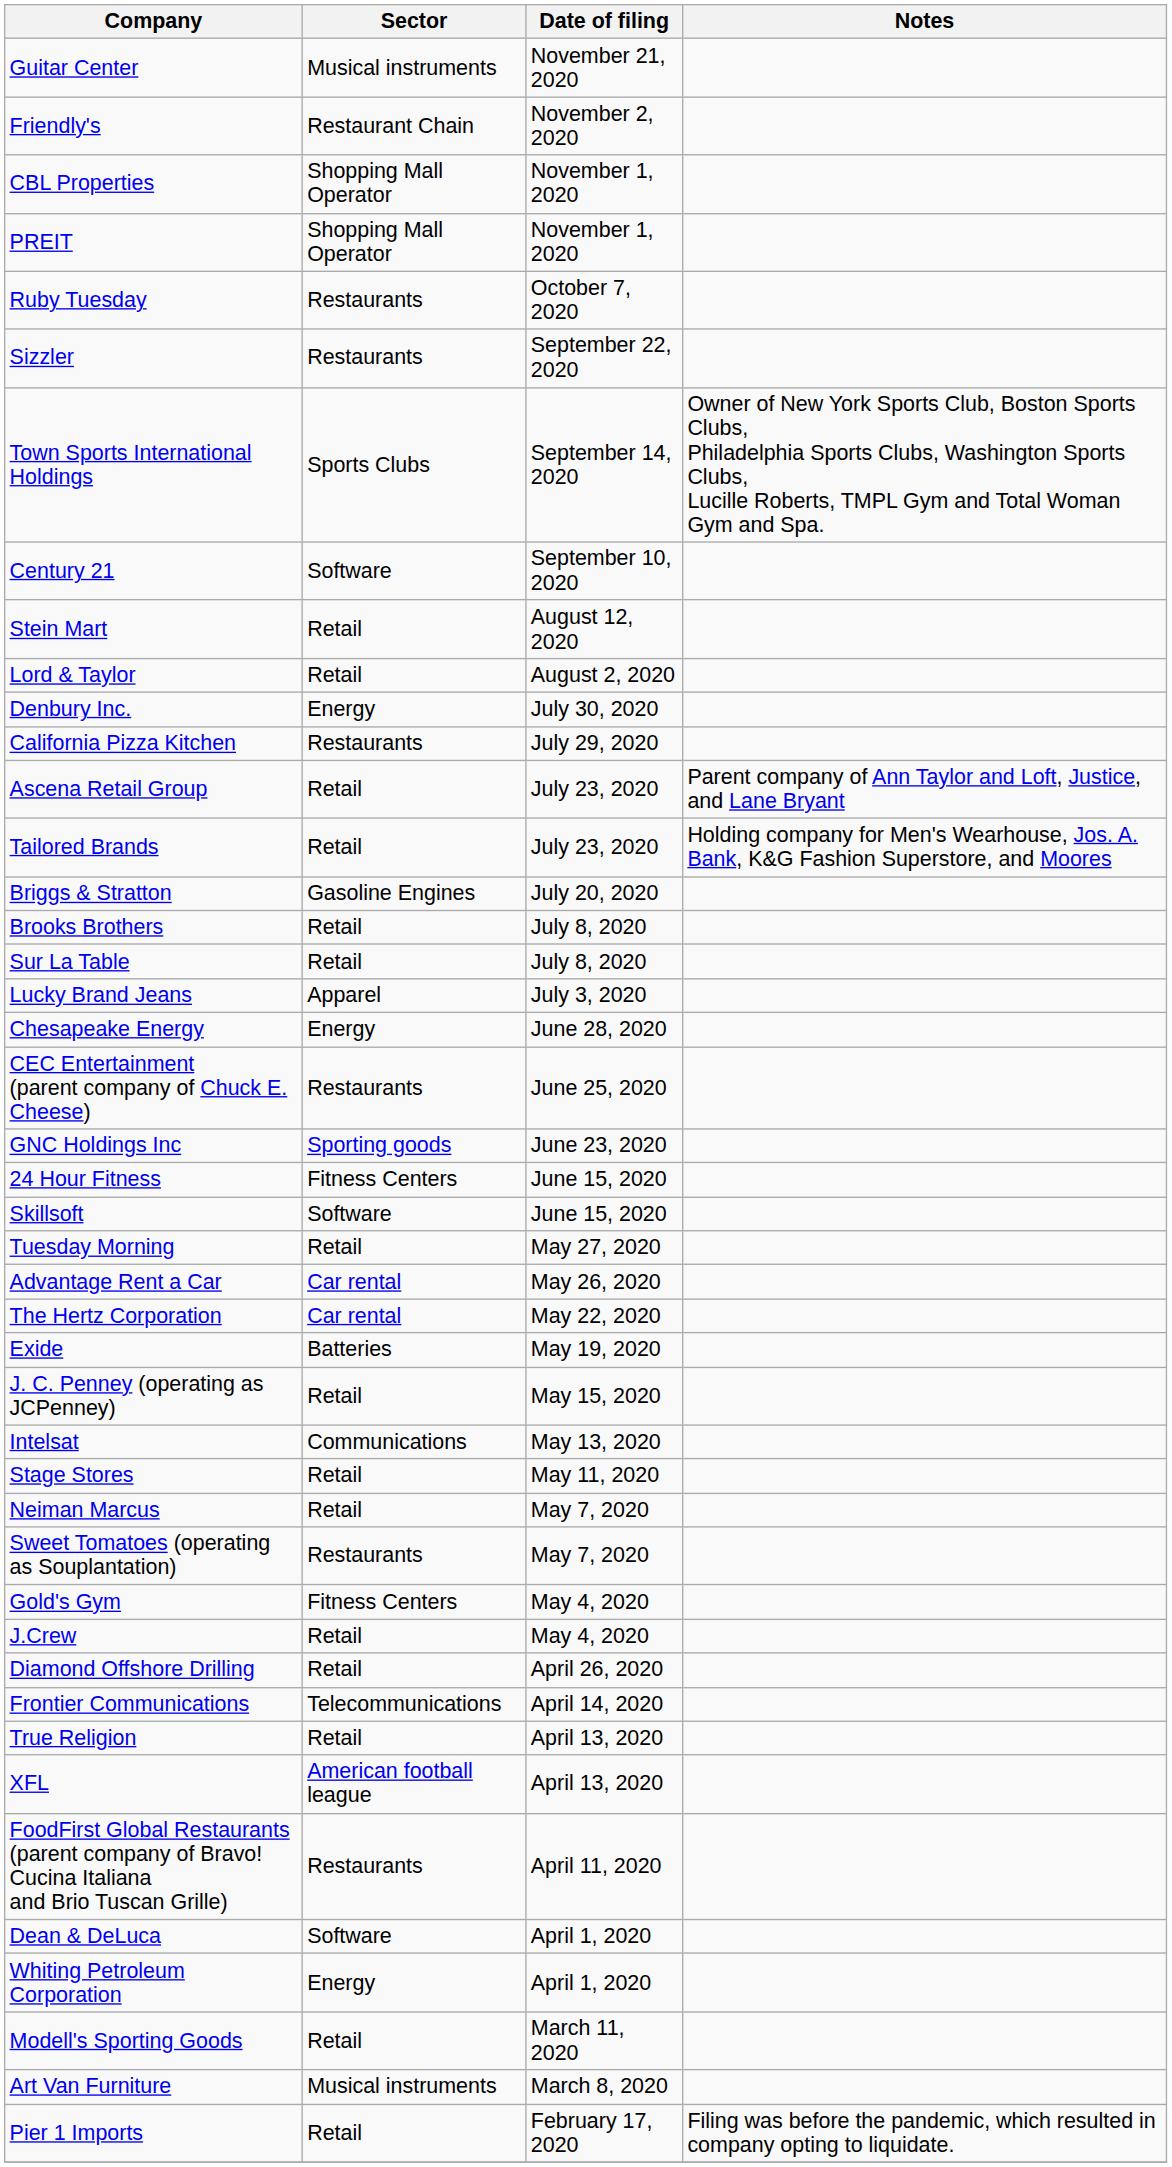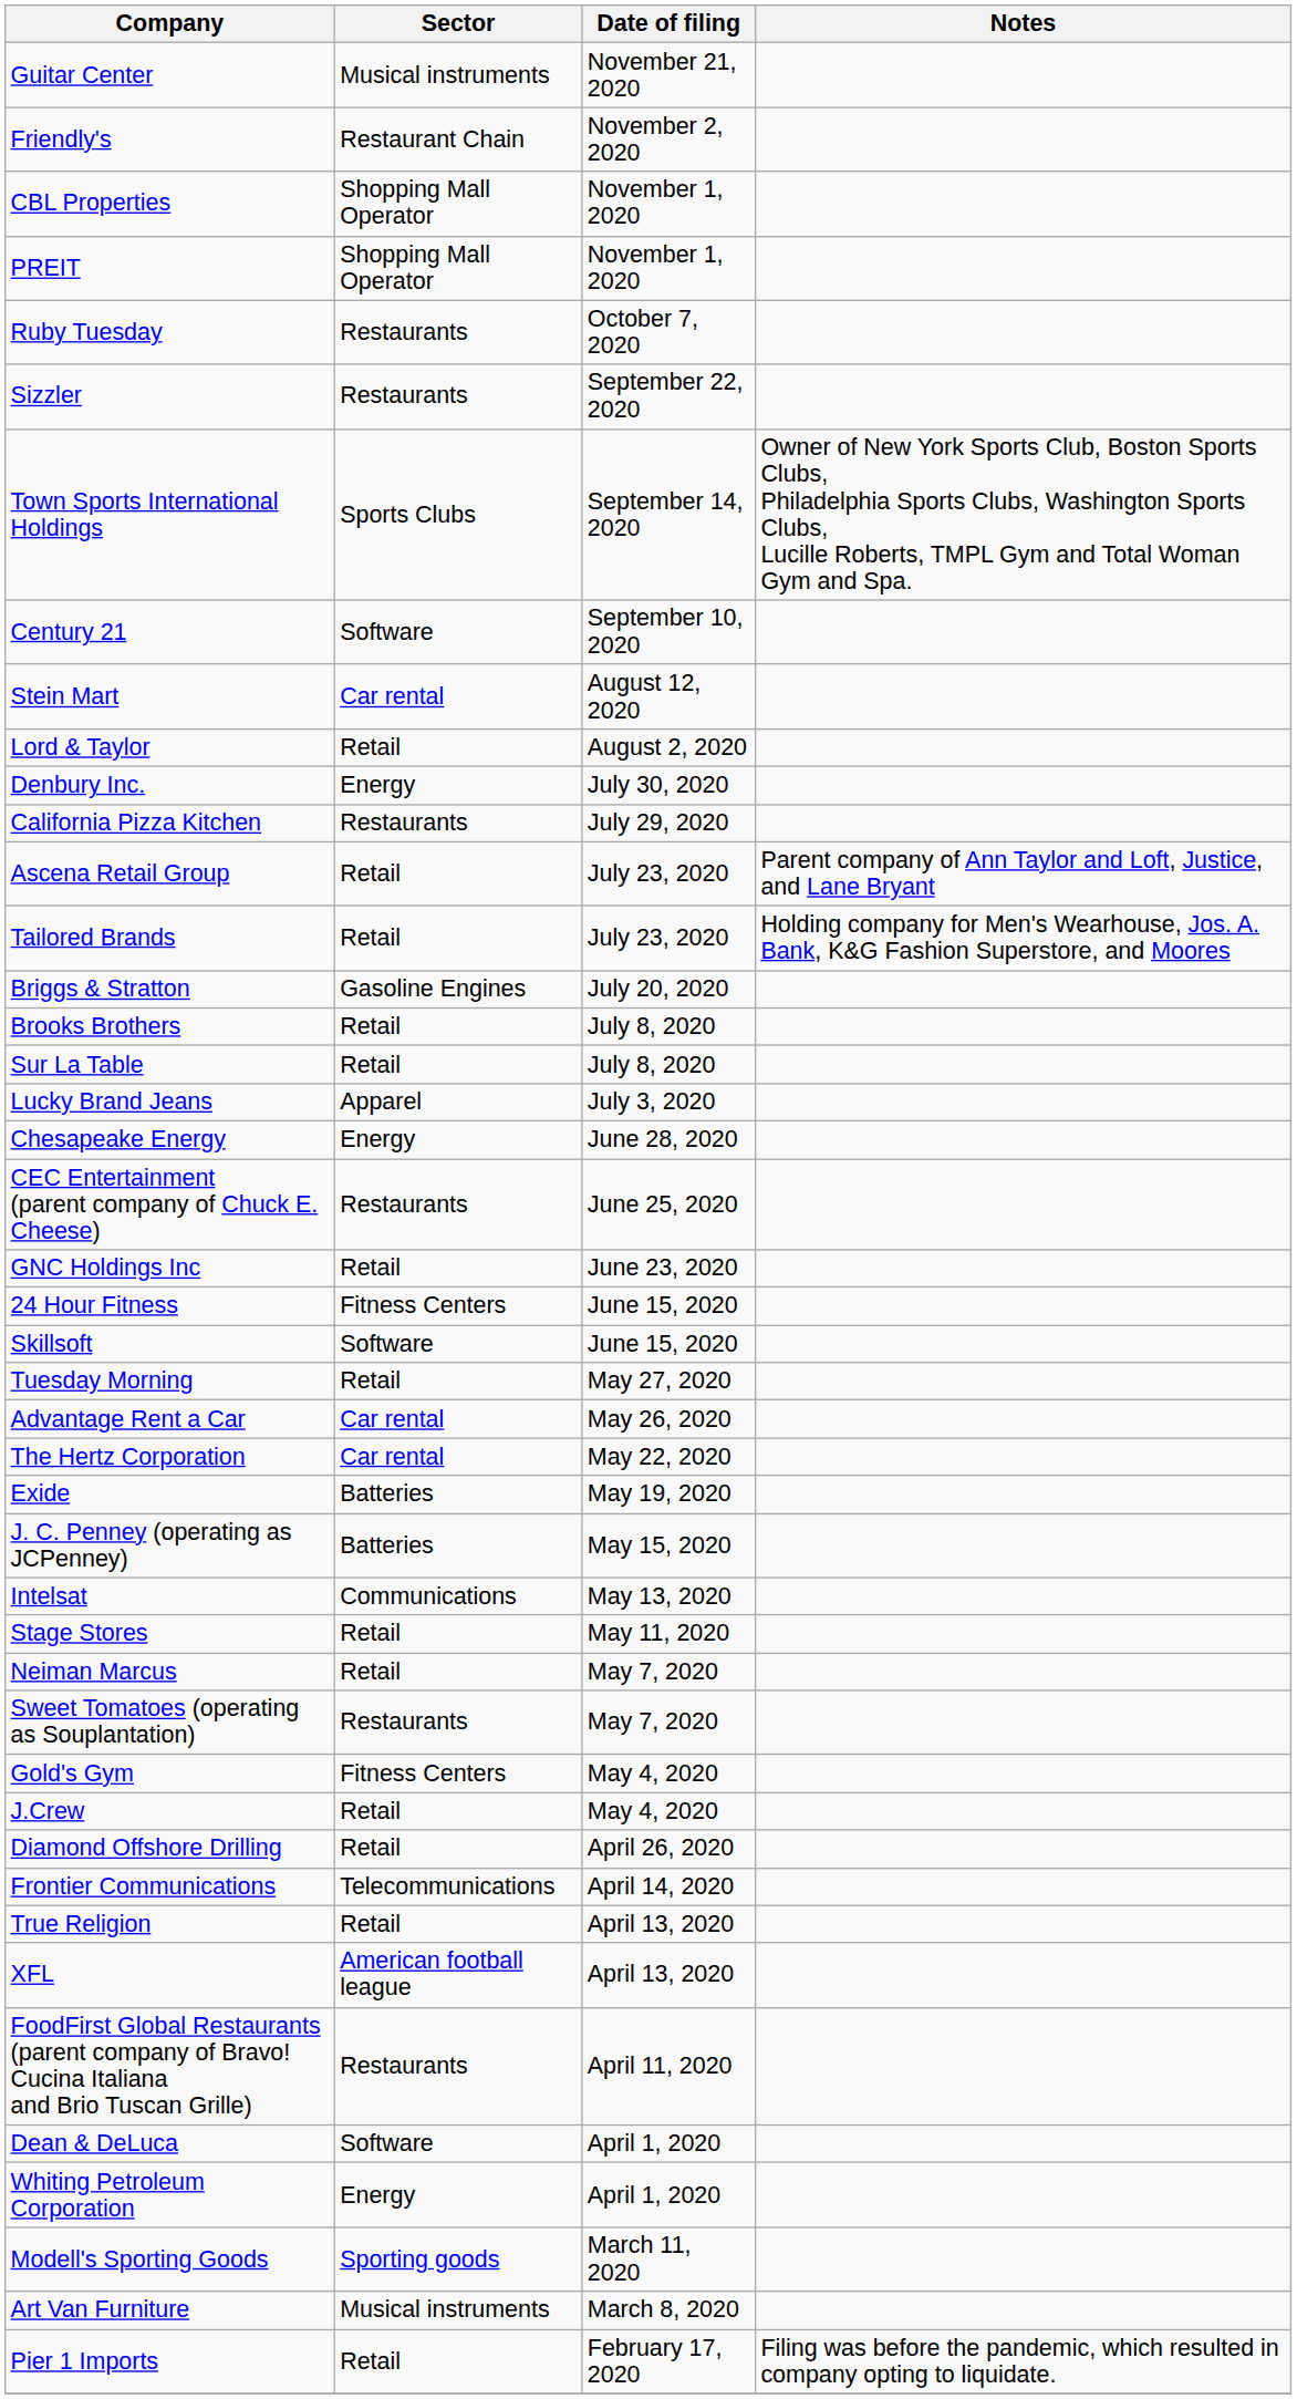Stein Mart | Sector: Retail -> Car rental
GNC Holdings Inc | Sector: Sporting goods -> Retail
J. C. Penney (operating as JCPenney) | Sector: Retail -> Batteries
Modell's Sporting Goods | Sector: Retail -> Sporting goods
